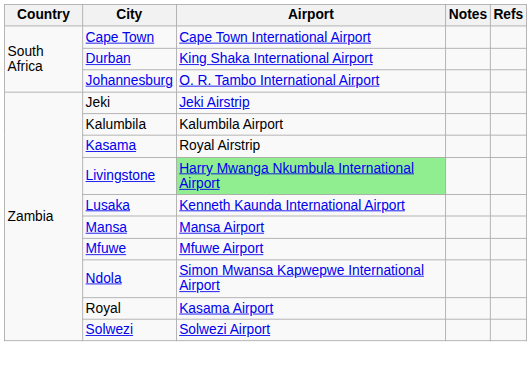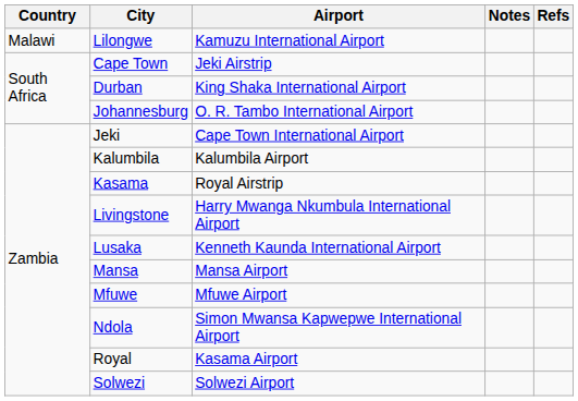+ row: Malawi | Lilongwe | Kamuzu International Airport
Cape Town | Airport: Cape Town International Airport -> Jeki Airstrip
Jeki | Airport: Jeki Airstrip -> Cape Town International Airport
Livingstone | Airport: lightgreen background -> no background
